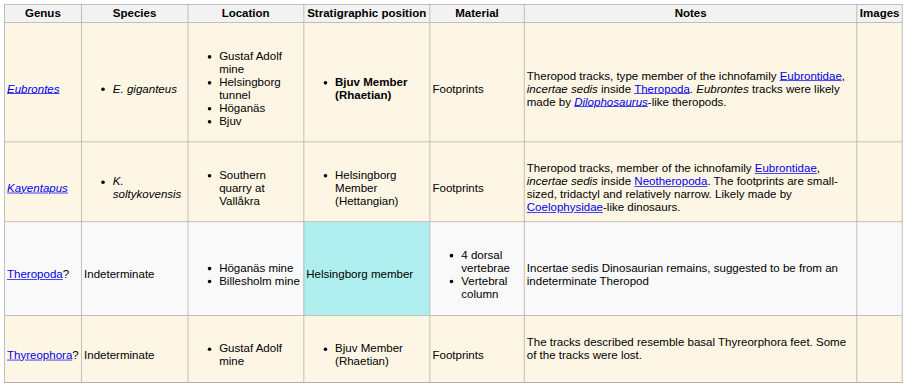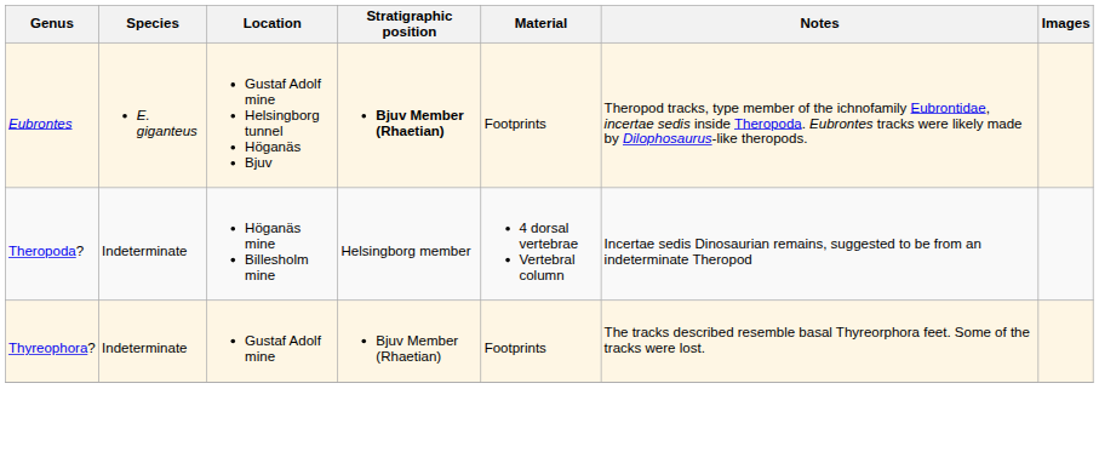- row: Kayentapus | K. soltykovensis | Southern quarry at Vallåkra | Helsingborg Member (Hettangian) | Footprints | Theropod tracks, member of the ichnofamily Eubrontidae, incertae sedis inside Neotheropoda. The footprints are small-sized, tridactyl and relatively narrow. Likely made by Coelophysidae-like dinosaurs.
Theropoda? | Stratigraphic position: paleturquoise background -> no background
